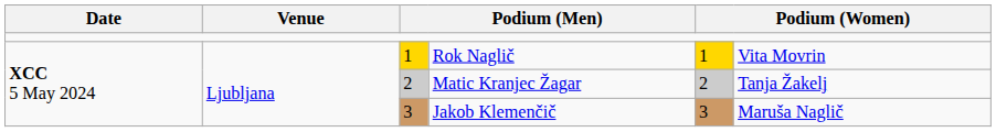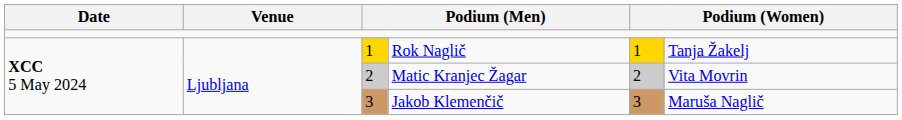Rok Naglič | column 6: Vita Movrin -> Tanja Žakelj
Matic Kranjec Žagar | column 6: Tanja Žakelj -> Vita Movrin
